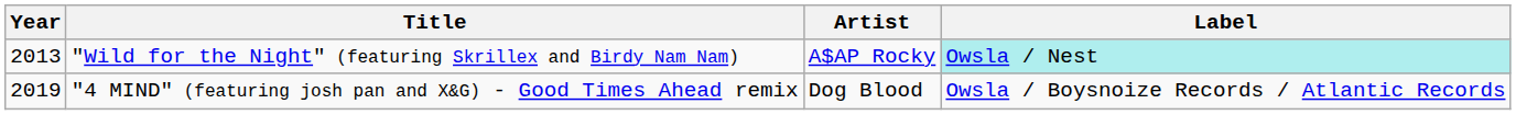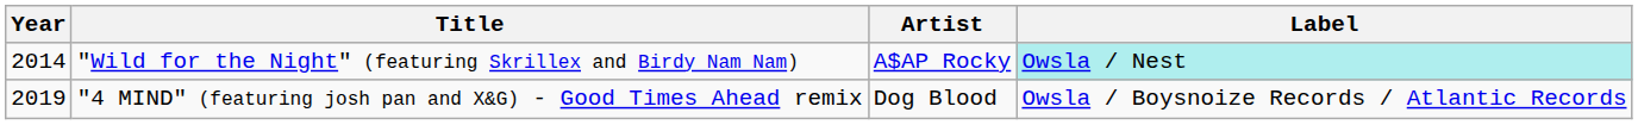"Wild for the Night" (featuring Skrillex and Birdy Nam Nam) | Year: 2013 -> 2014
